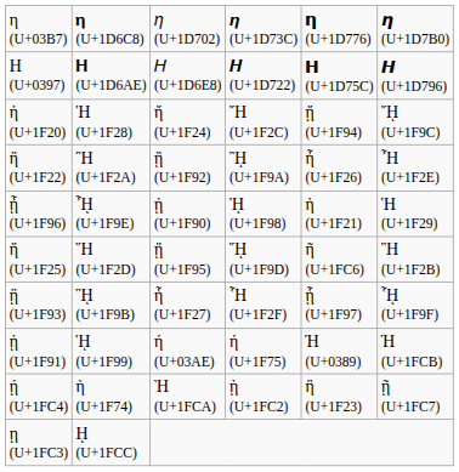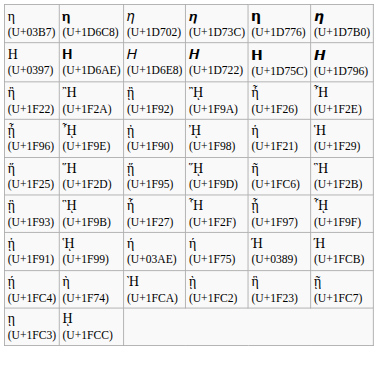- row: ἠ (U+1F20) | Ἠ (U+1F28) | ἤ (U+1F24) | Ἤ (U+1F2C) | ᾔ (U+1F94) | ᾜ (U+1F9C)
